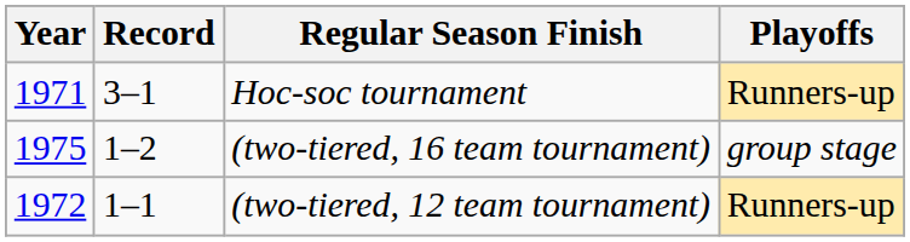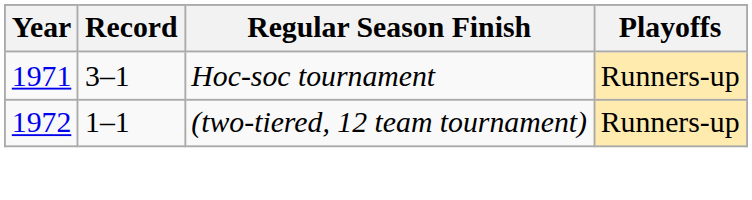- row: 1975 | 1–2 | (two-tiered, 16 team tournament) | group stage
